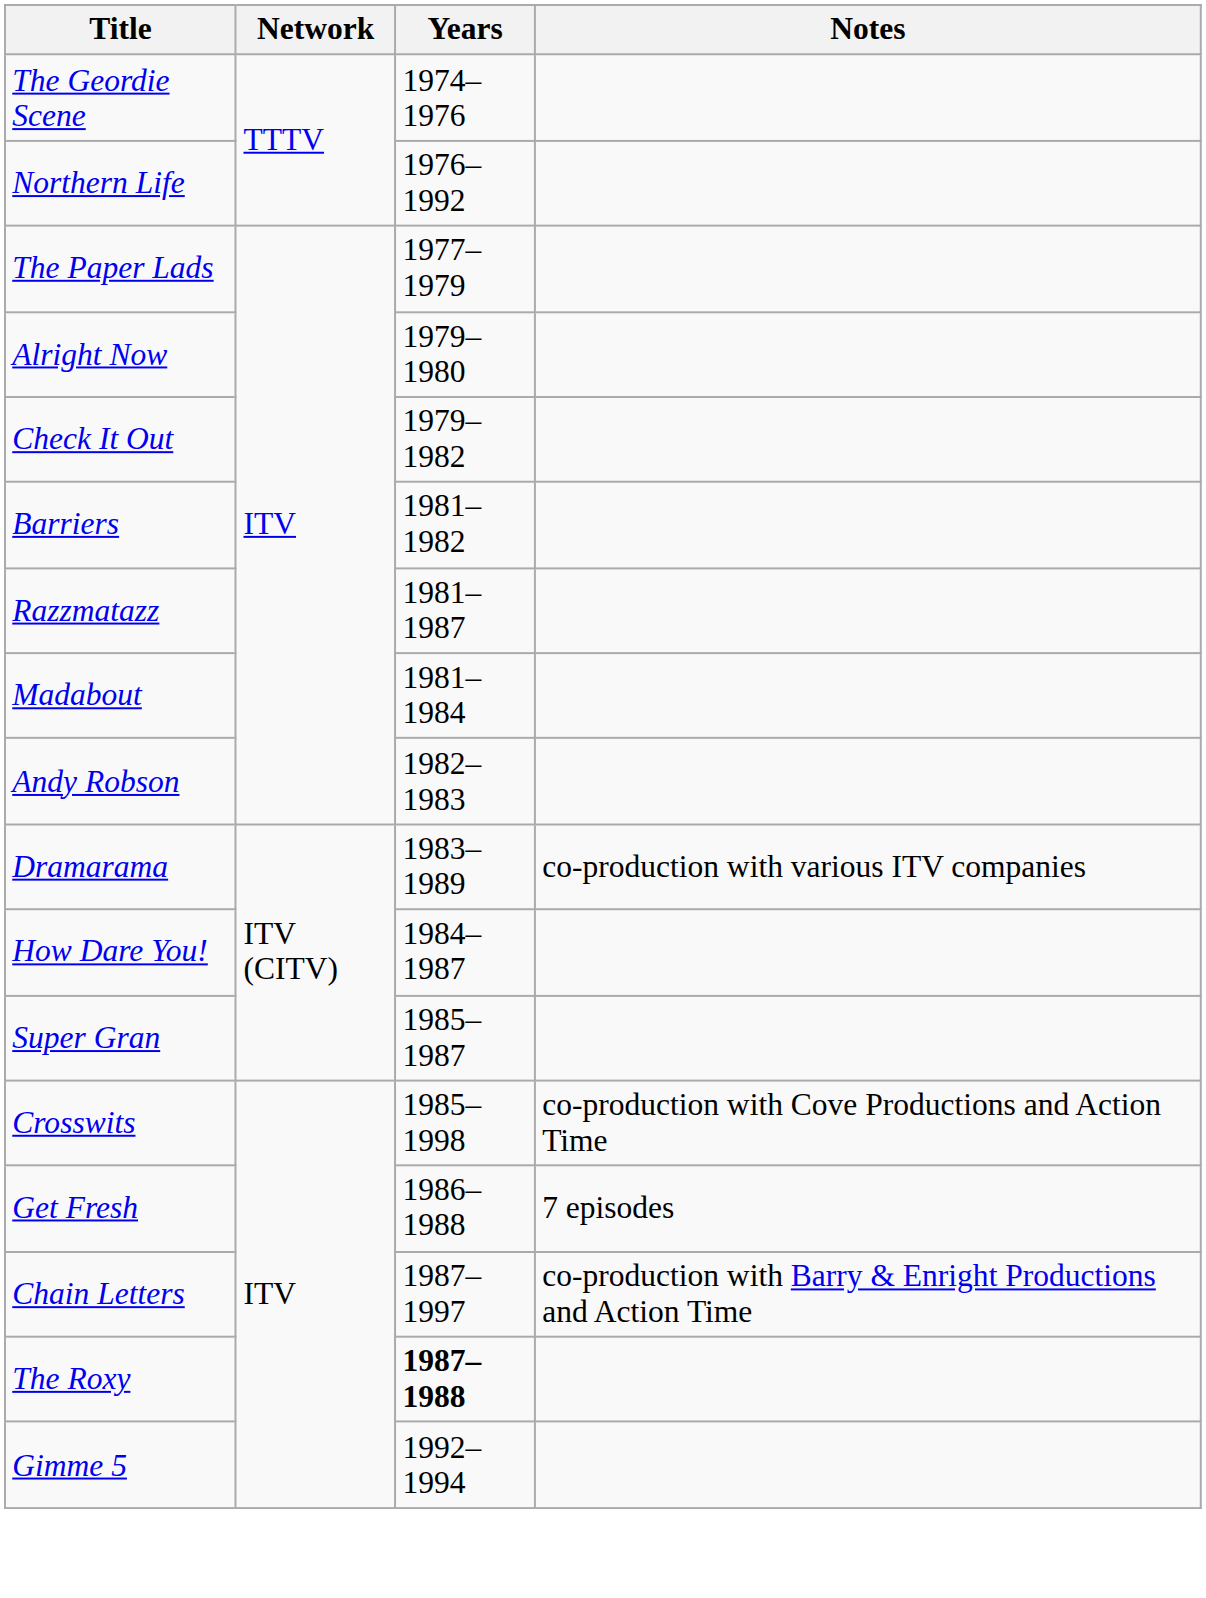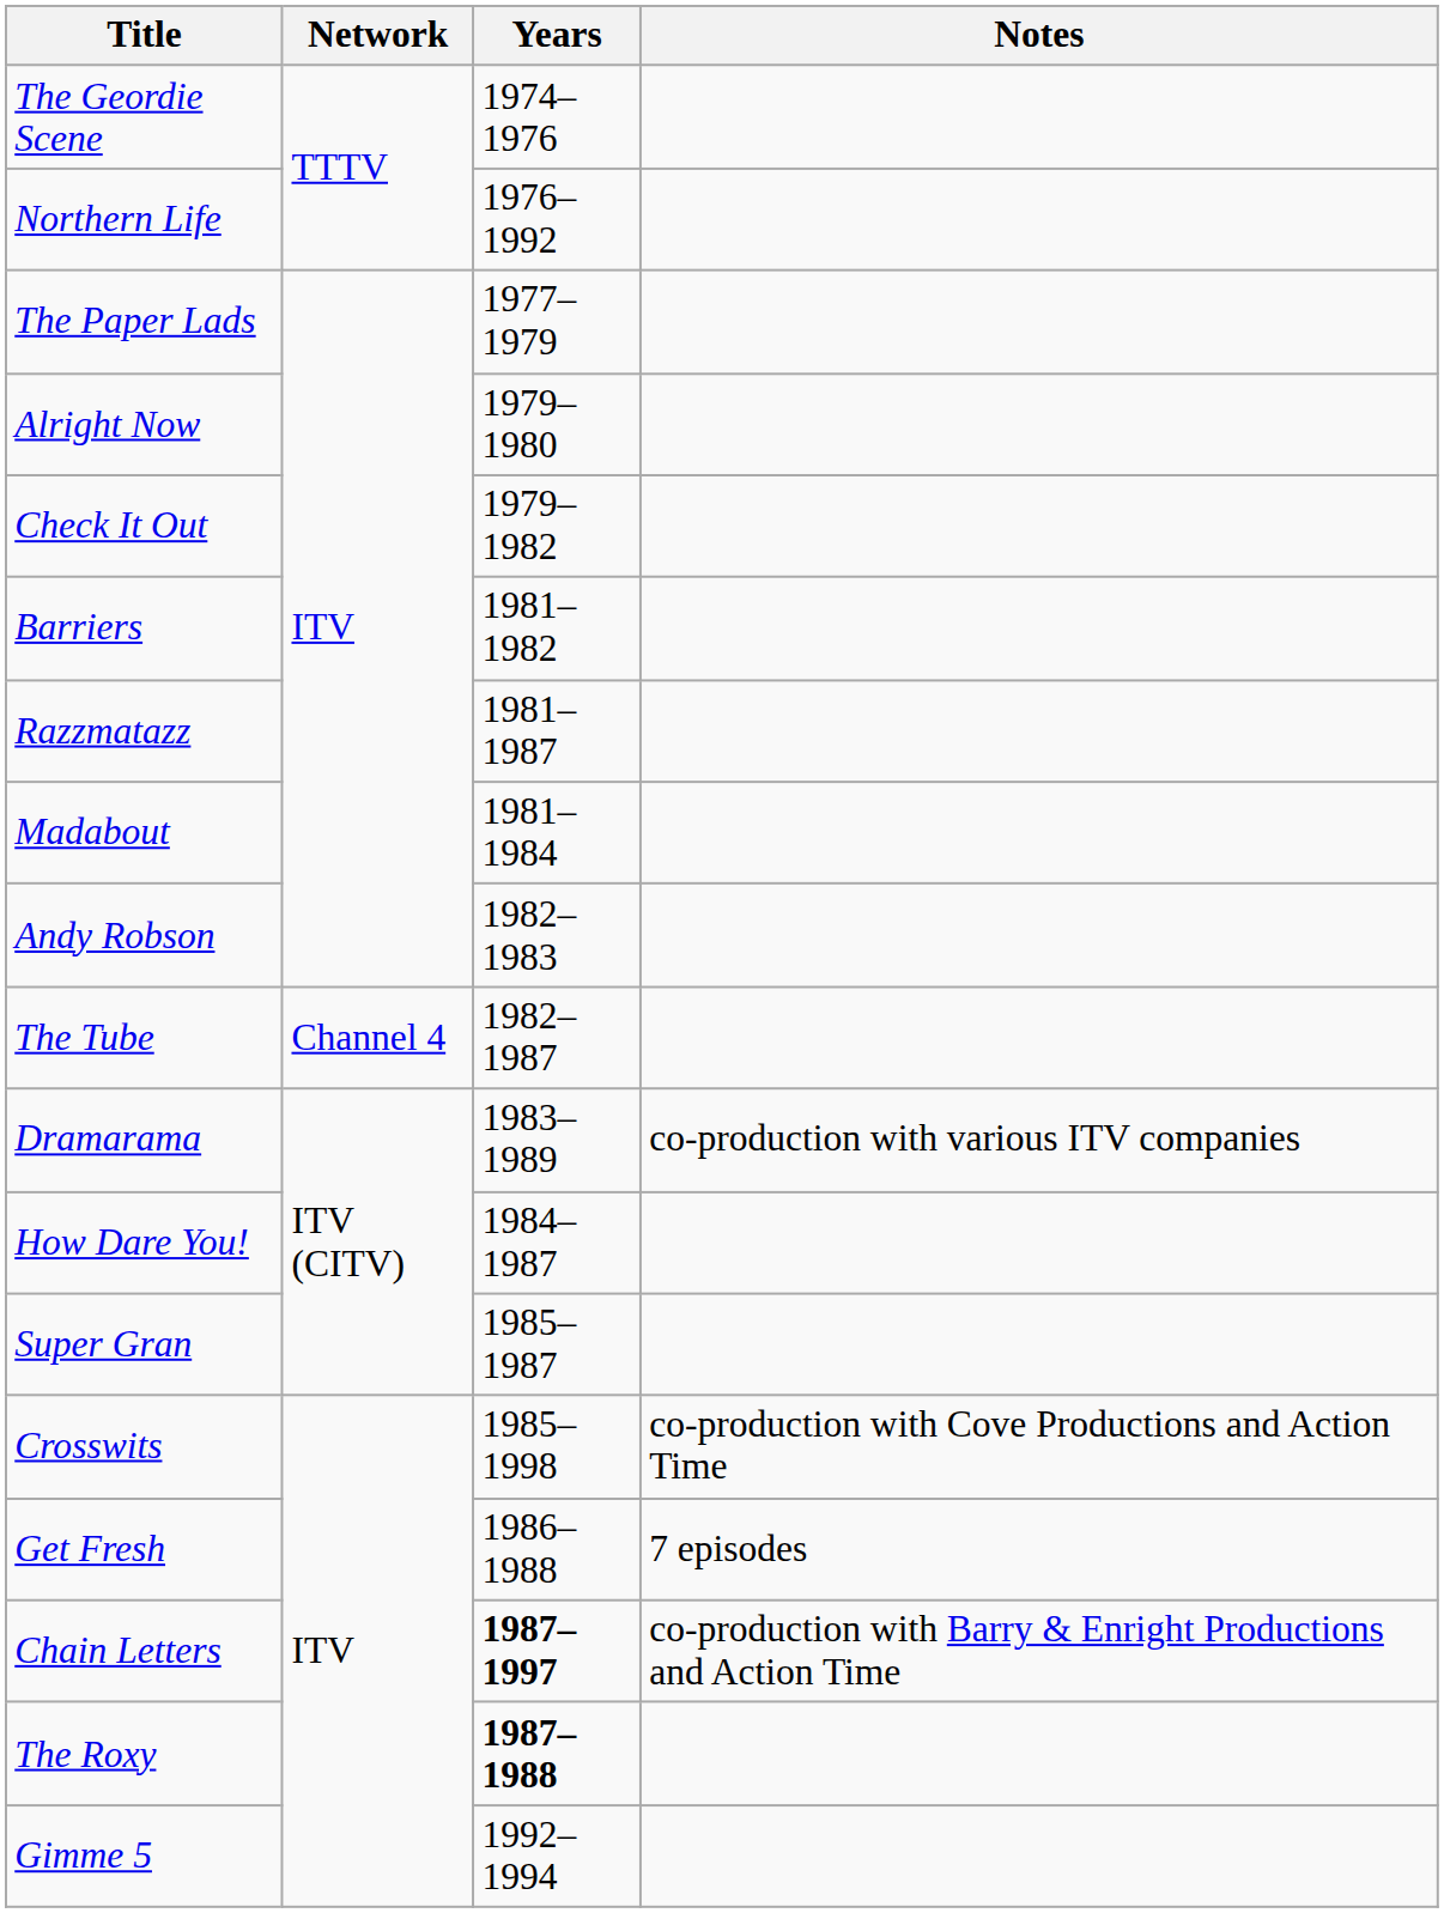+ row: The Tube | Channel 4 | 1982–1987
Chain Letters | Years: normal -> bold
